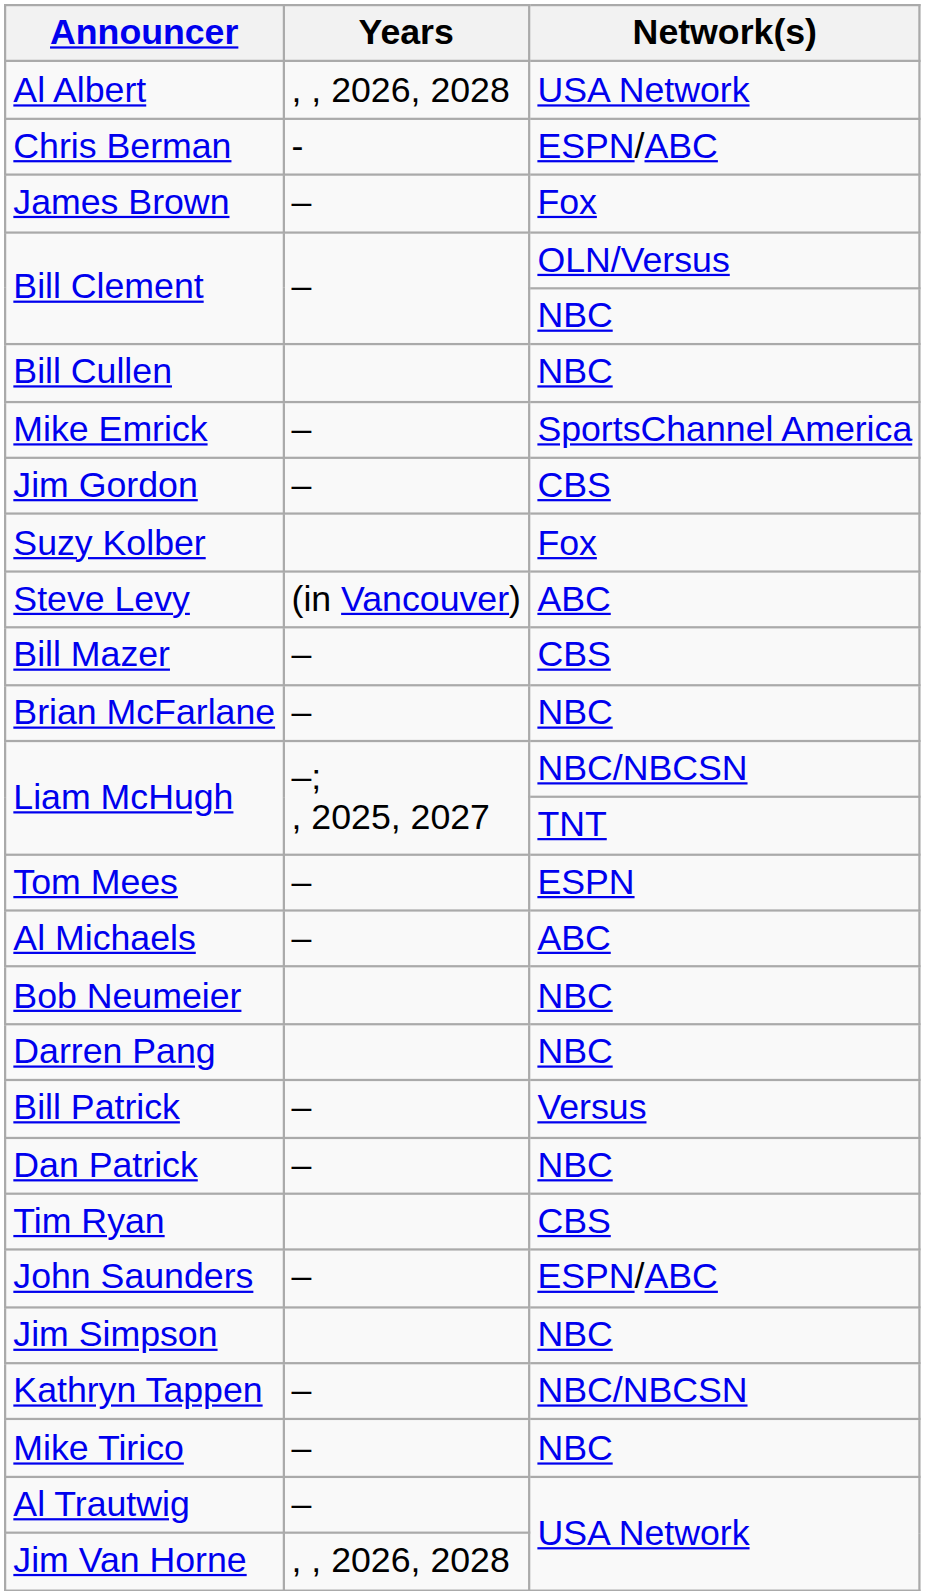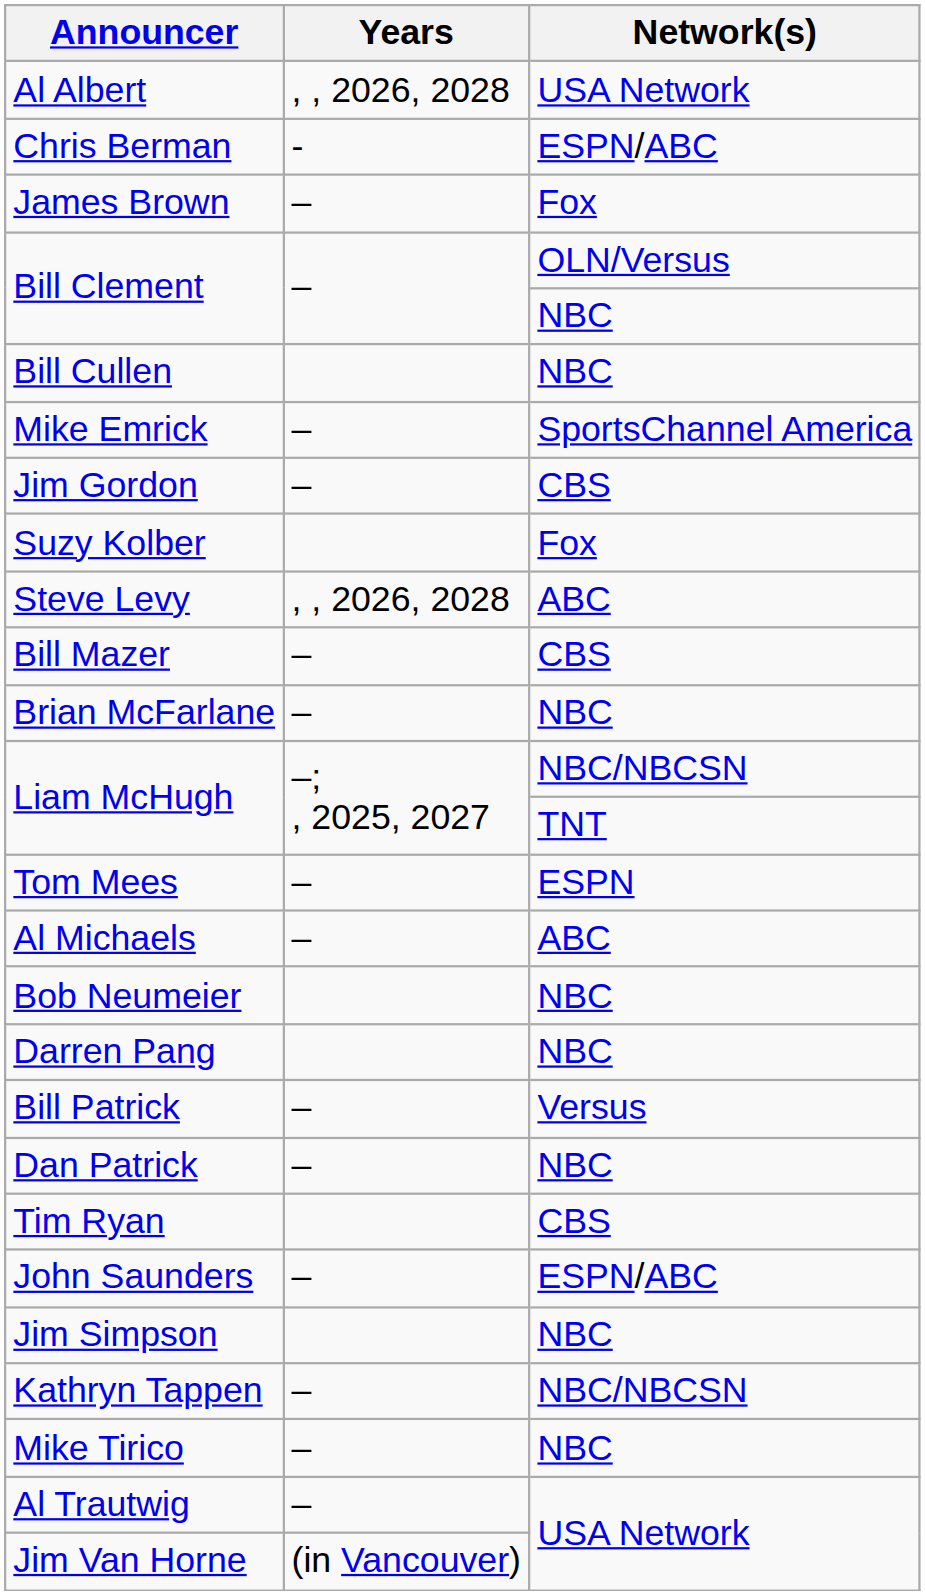Steve Levy | Years: (in Vancouver) -> , , 2026, 2028
Jim Van Horne | Years: , , 2026, 2028 -> (in Vancouver)
